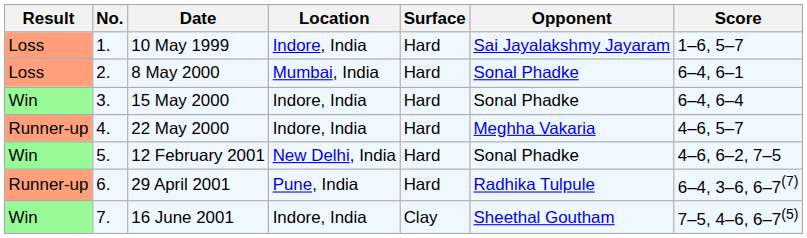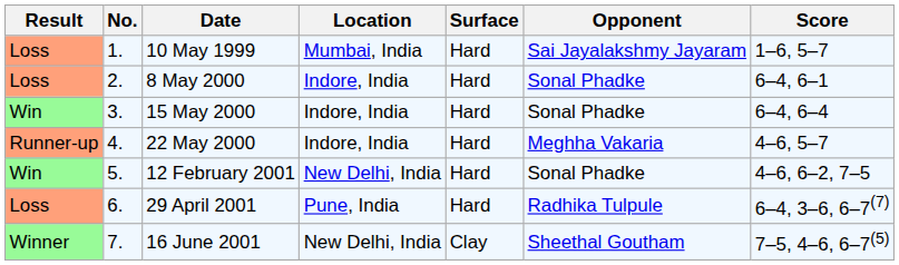10 May 1999 | Location: Indore, India -> Mumbai, India
8 May 2000 | Location: Mumbai, India -> Indore, India
29 April 2001 | Result: Runner-up -> Loss
16 June 2001 | Result: Win -> Winner
16 June 2001 | Location: Indore, India -> New Delhi, India
